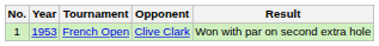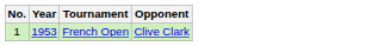- column: Result | Won with par on second extra hole
